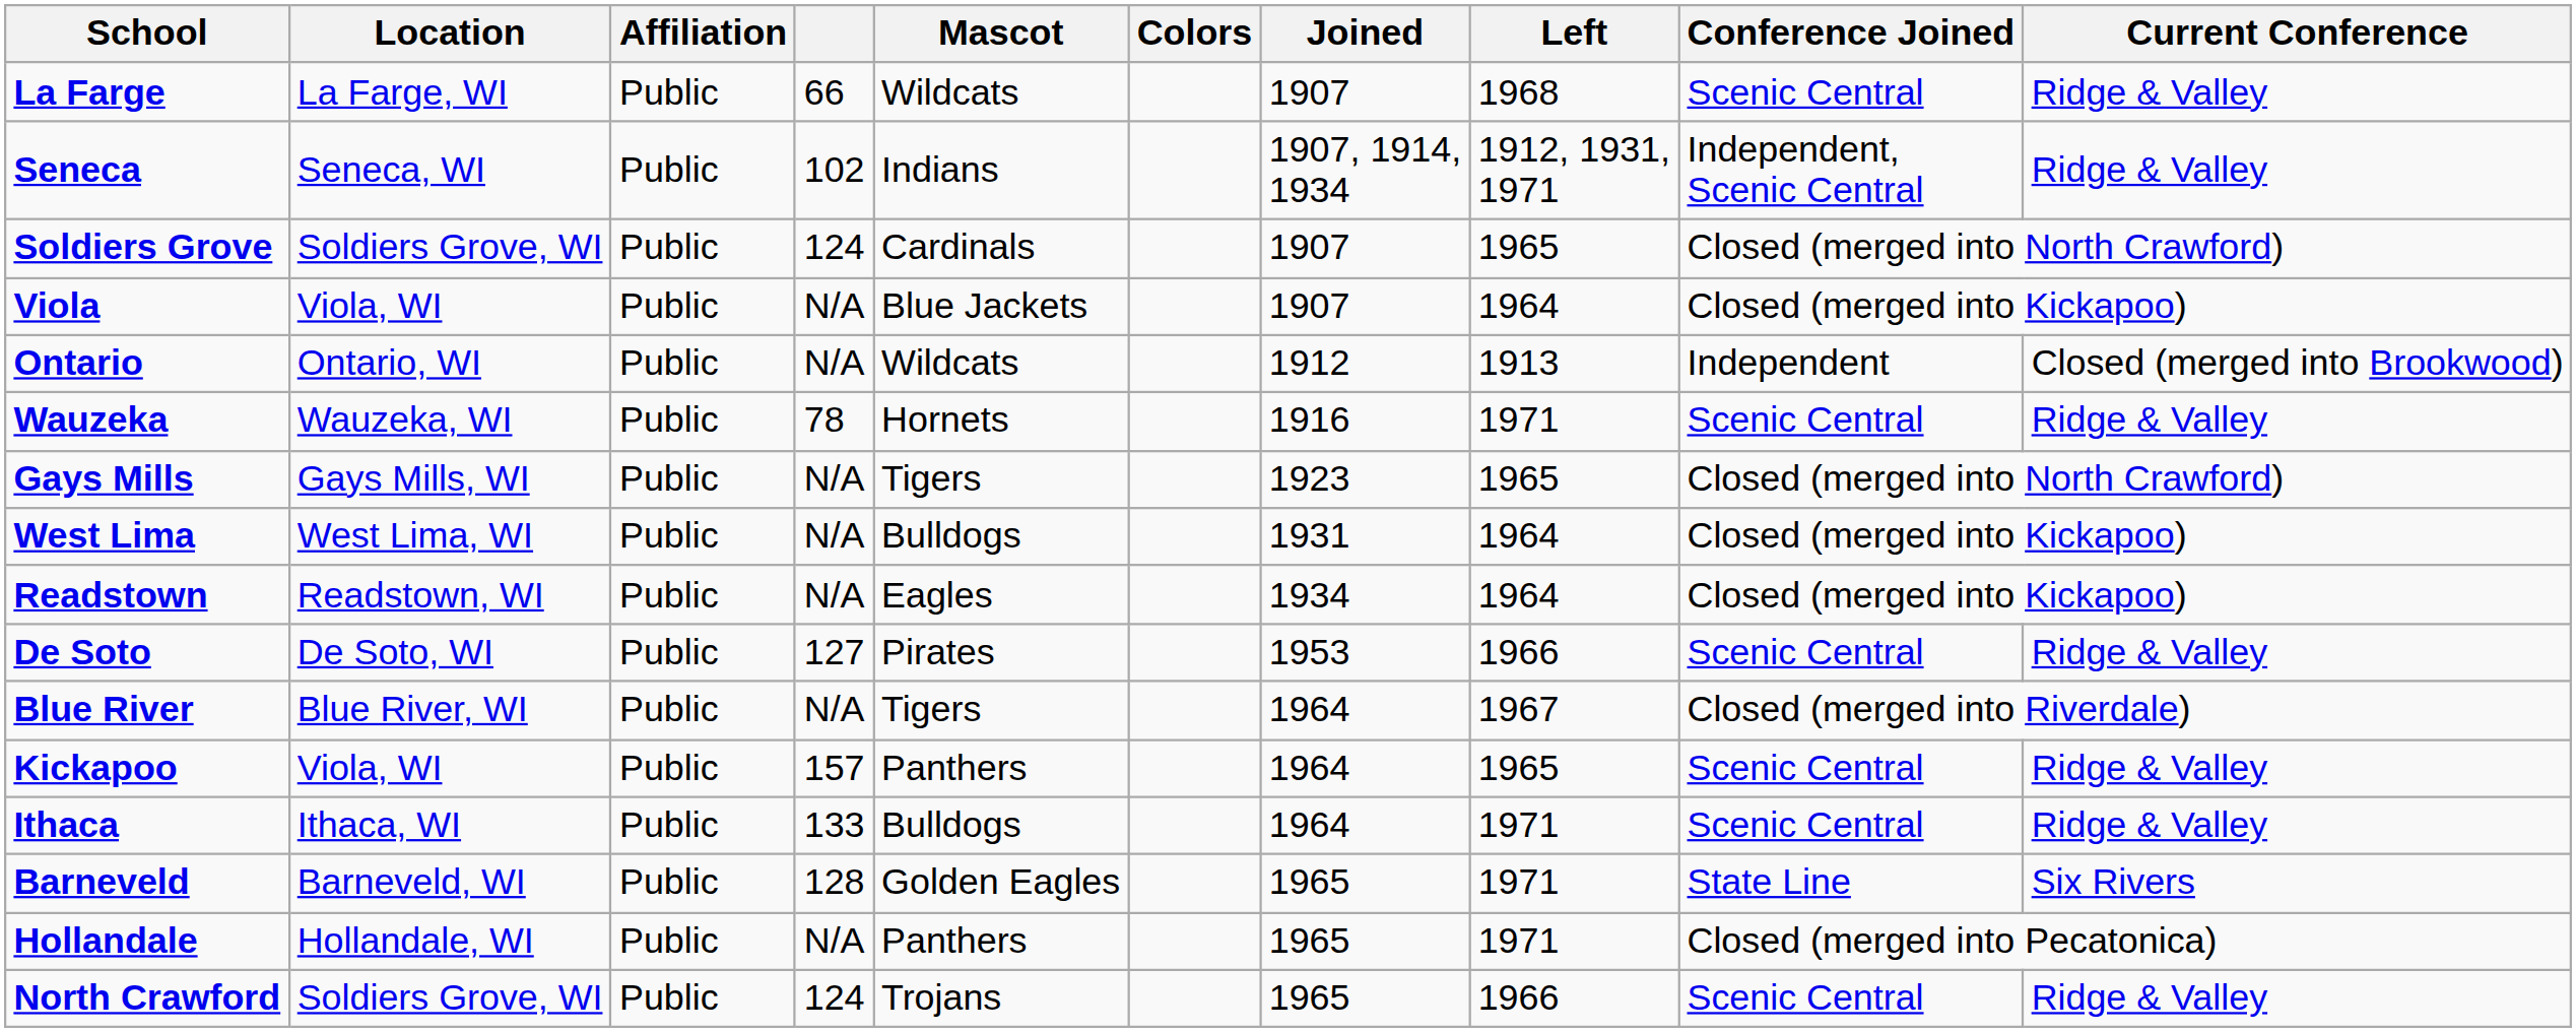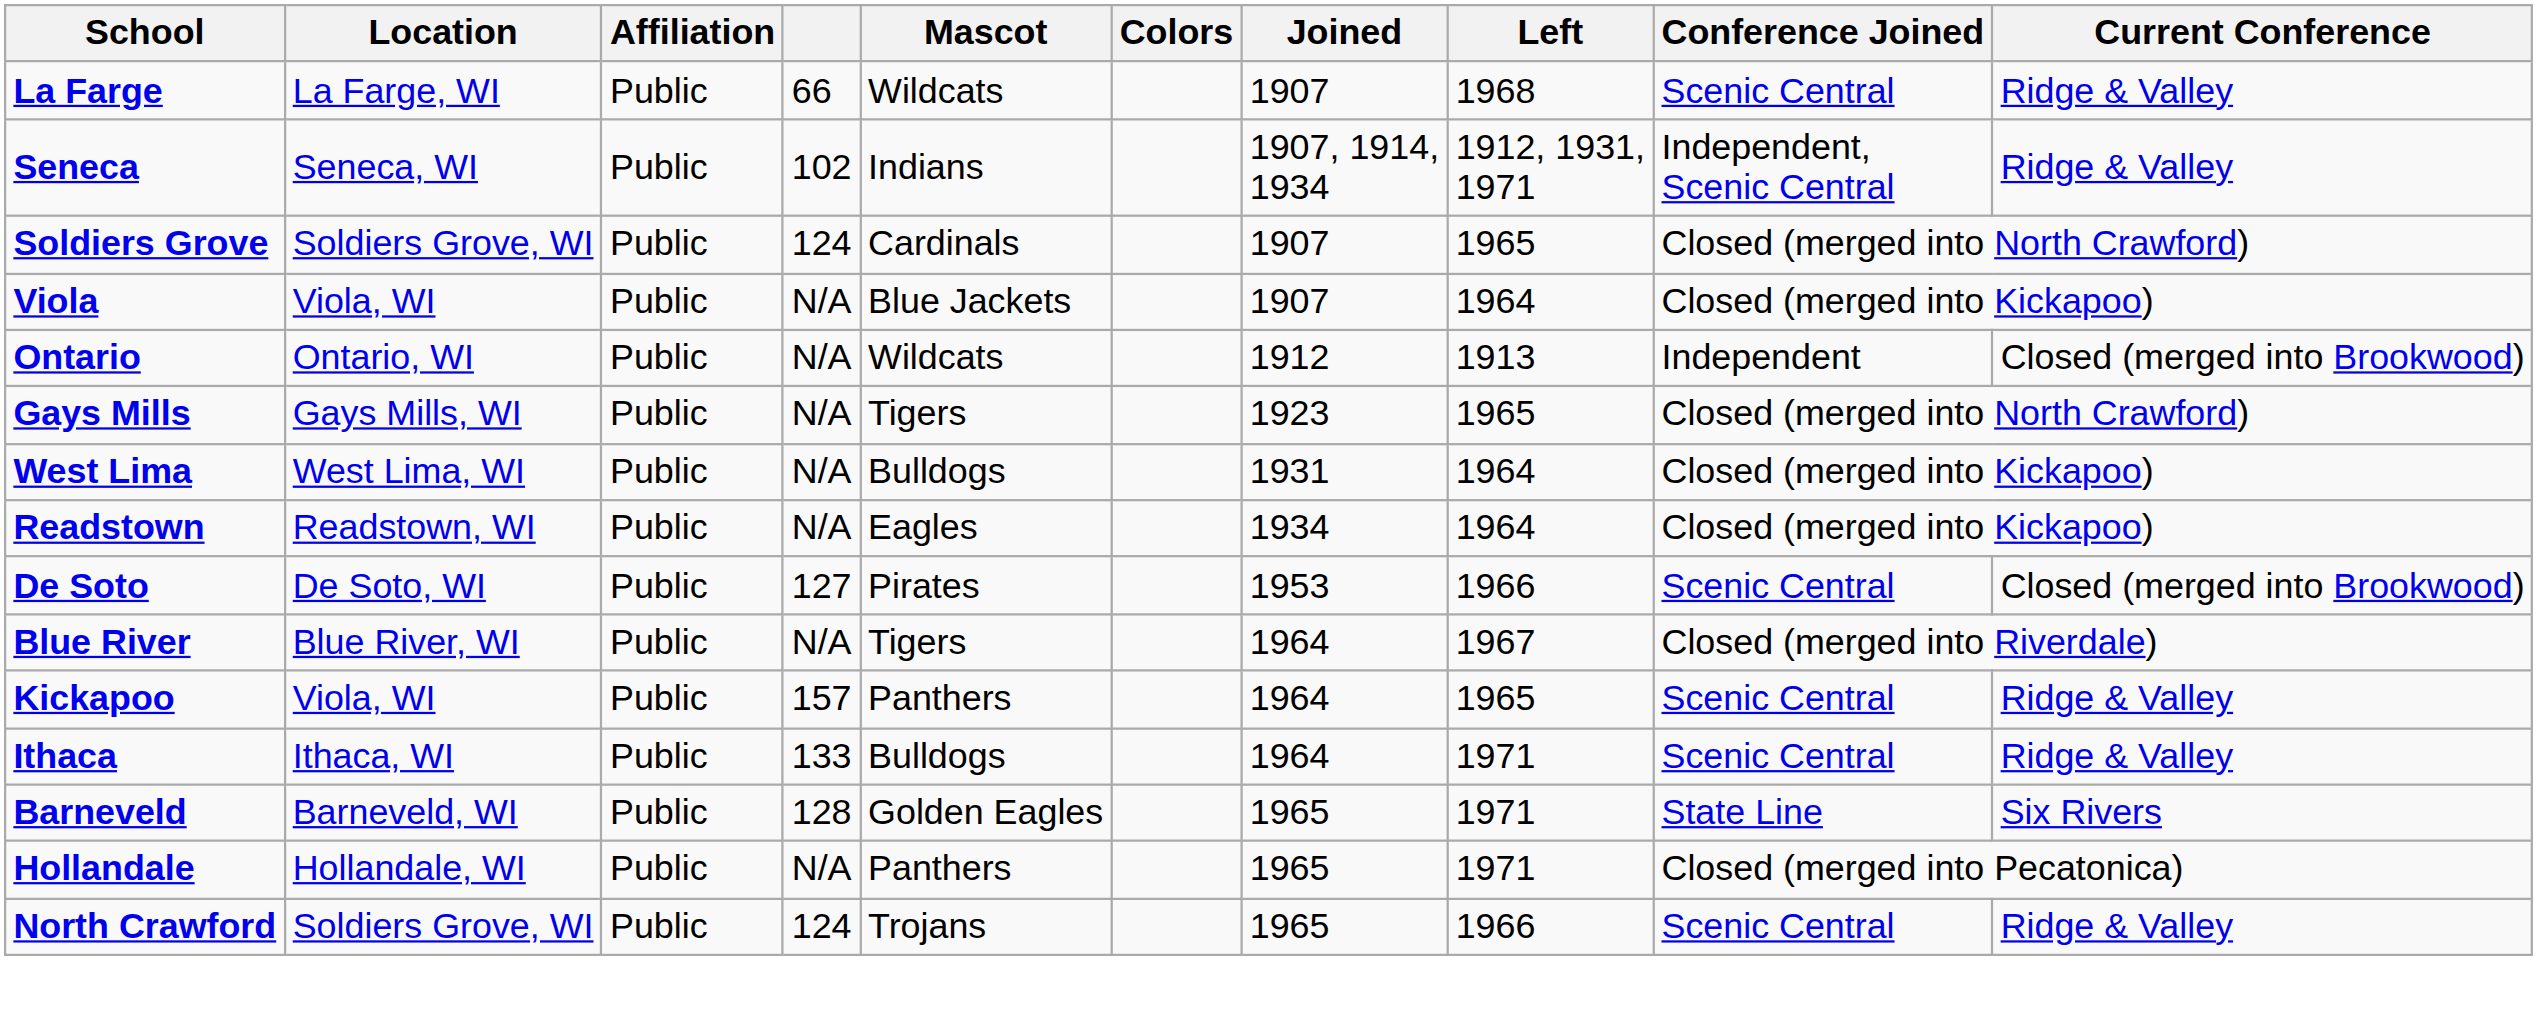- row: Wauzeka | Wauzeka, WI | Public | 78 | Hornets | 1916 | 1971 | Scenic Central | Ridge & Valley
De Soto | Current Conference: Ridge & Valley -> Closed (merged into Brookwood)
